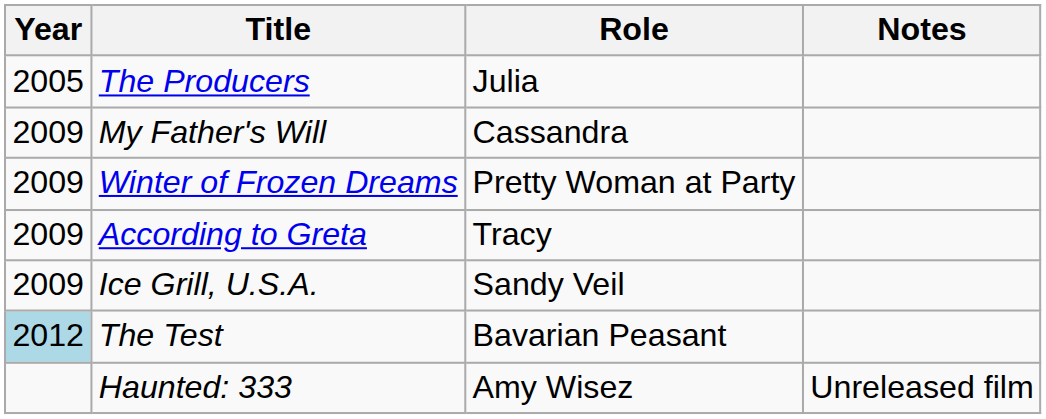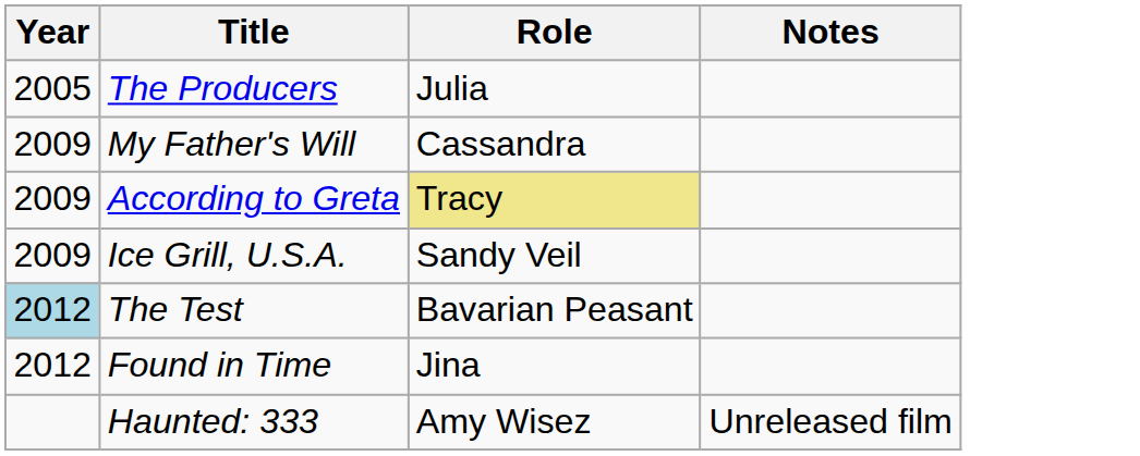- row: 2009 | Winter of Frozen Dreams | Pretty Woman at Party
According to Greta | Role: no background -> khaki background
+ row: 2012 | Found in Time | Jina
